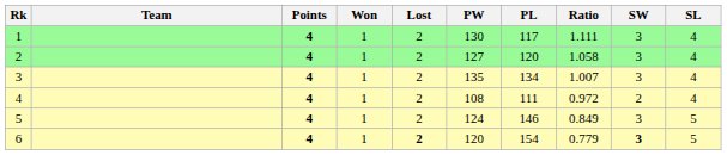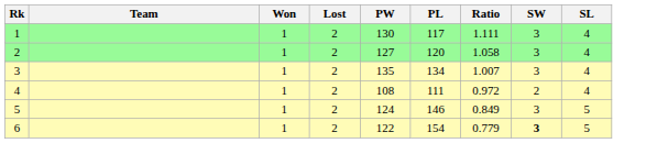- column: Points | 4 | 4 | 4 | 4 | 4 | 4
6 | Lost: bold -> normal
6 | PW: 120 -> 122
